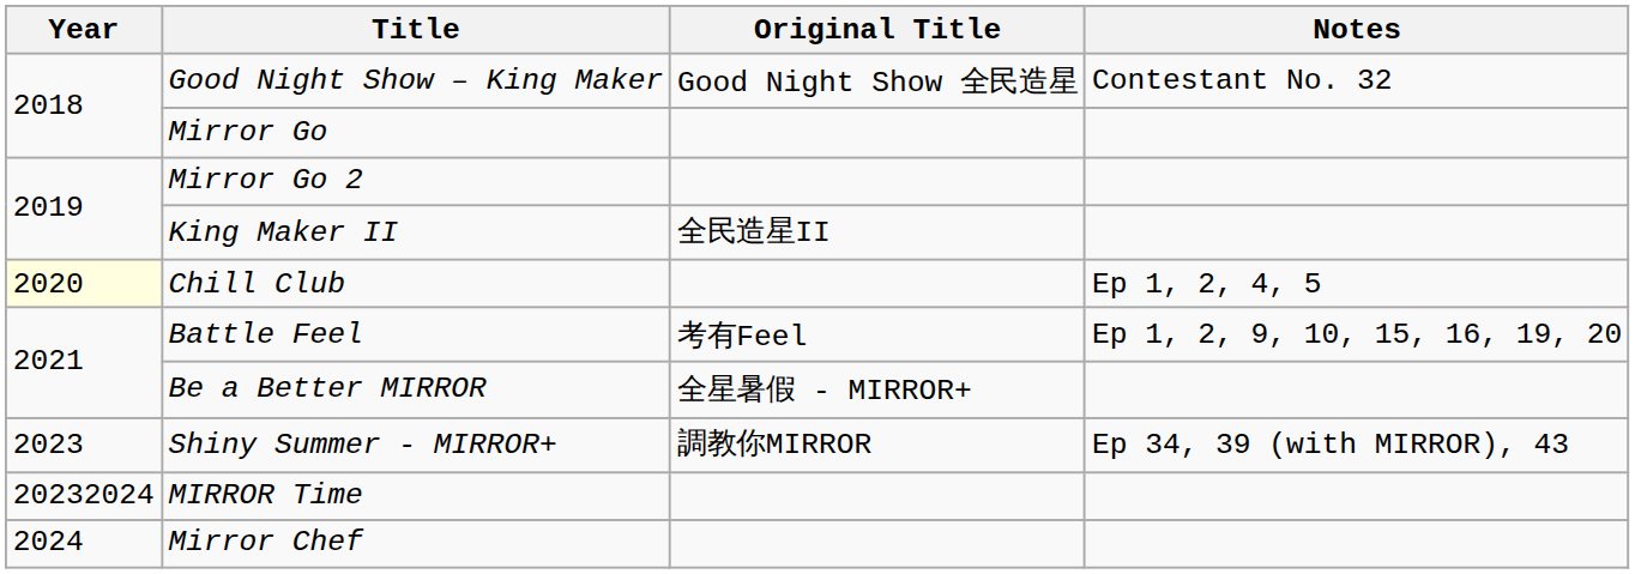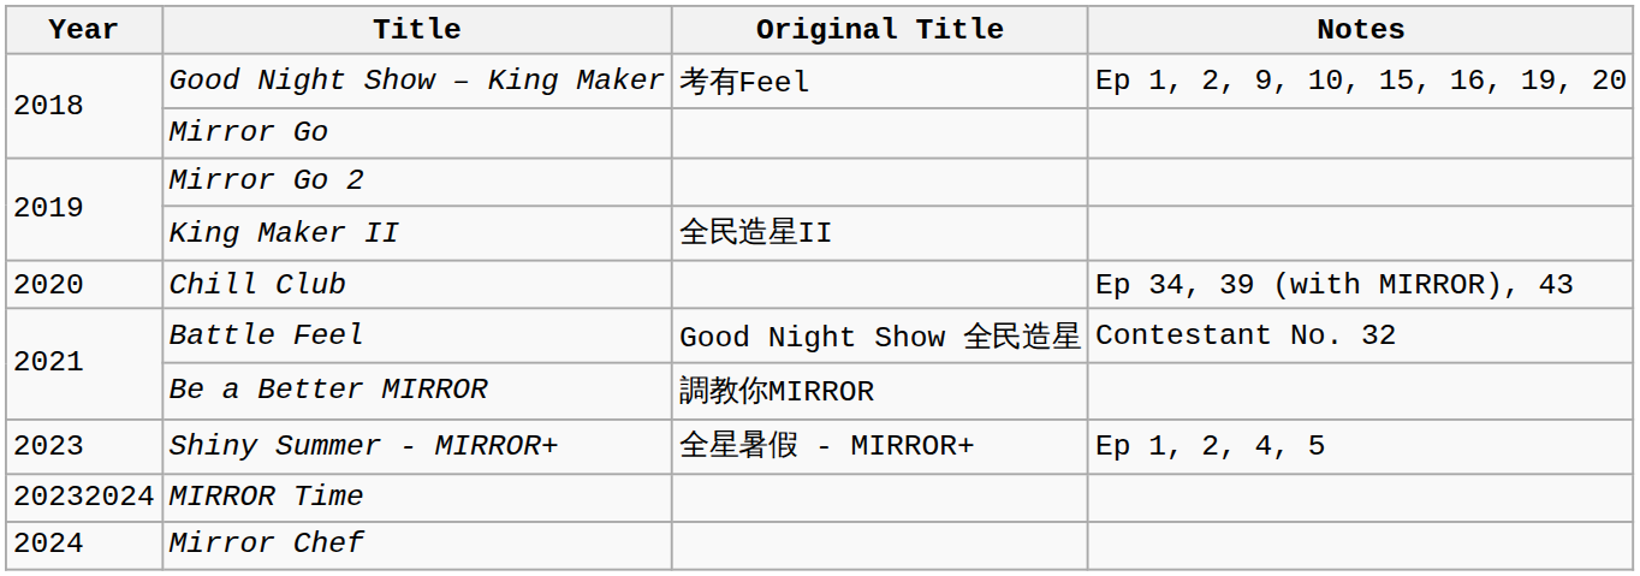Good Night Show – King Maker | Original Title: Good Night Show 全民造星 -> 考有Feel
Good Night Show – King Maker | Notes: Contestant No. 32 -> Ep 1, 2, 9, 10, 15, 16, 19, 20
Chill Club | Year: lightyellow background -> no background
Chill Club | Notes: Ep 1, 2, 4, 5 -> Ep 34, 39 (with MIRROR), 43
Battle Feel | Original Title: 考有Feel -> Good Night Show 全民造星
Battle Feel | Notes: Ep 1, 2, 9, 10, 15, 16, 19, 20 -> Contestant No. 32
Be a Better MIRROR | Original Title: 全星暑假 - MIRROR+ -> 調教你MIRROR
Shiny Summer - MIRROR+ | Original Title: 調教你MIRROR -> 全星暑假 - MIRROR+
Shiny Summer - MIRROR+ | Notes: Ep 34, 39 (with MIRROR), 43 -> Ep 1, 2, 4, 5
